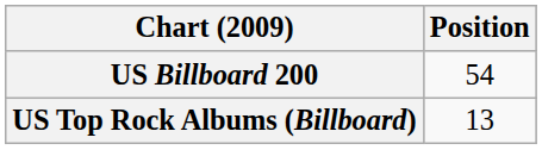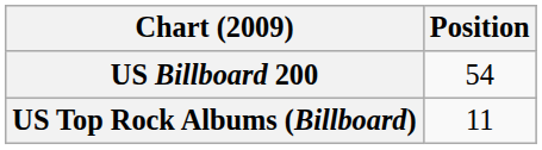US Top Rock Albums (Billboard) | Position: 13 -> 11
